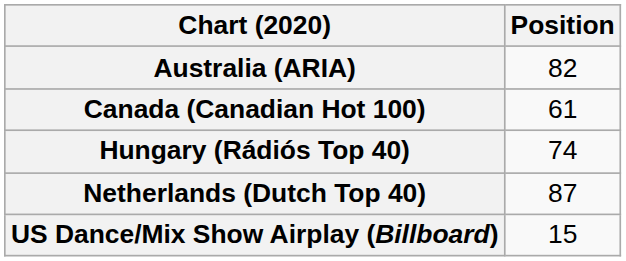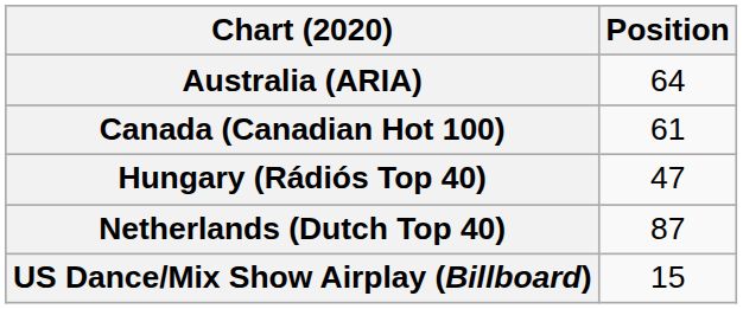Australia (ARIA) | Position: 82 -> 64
Hungary (Rádiós Top 40) | Position: 74 -> 47
